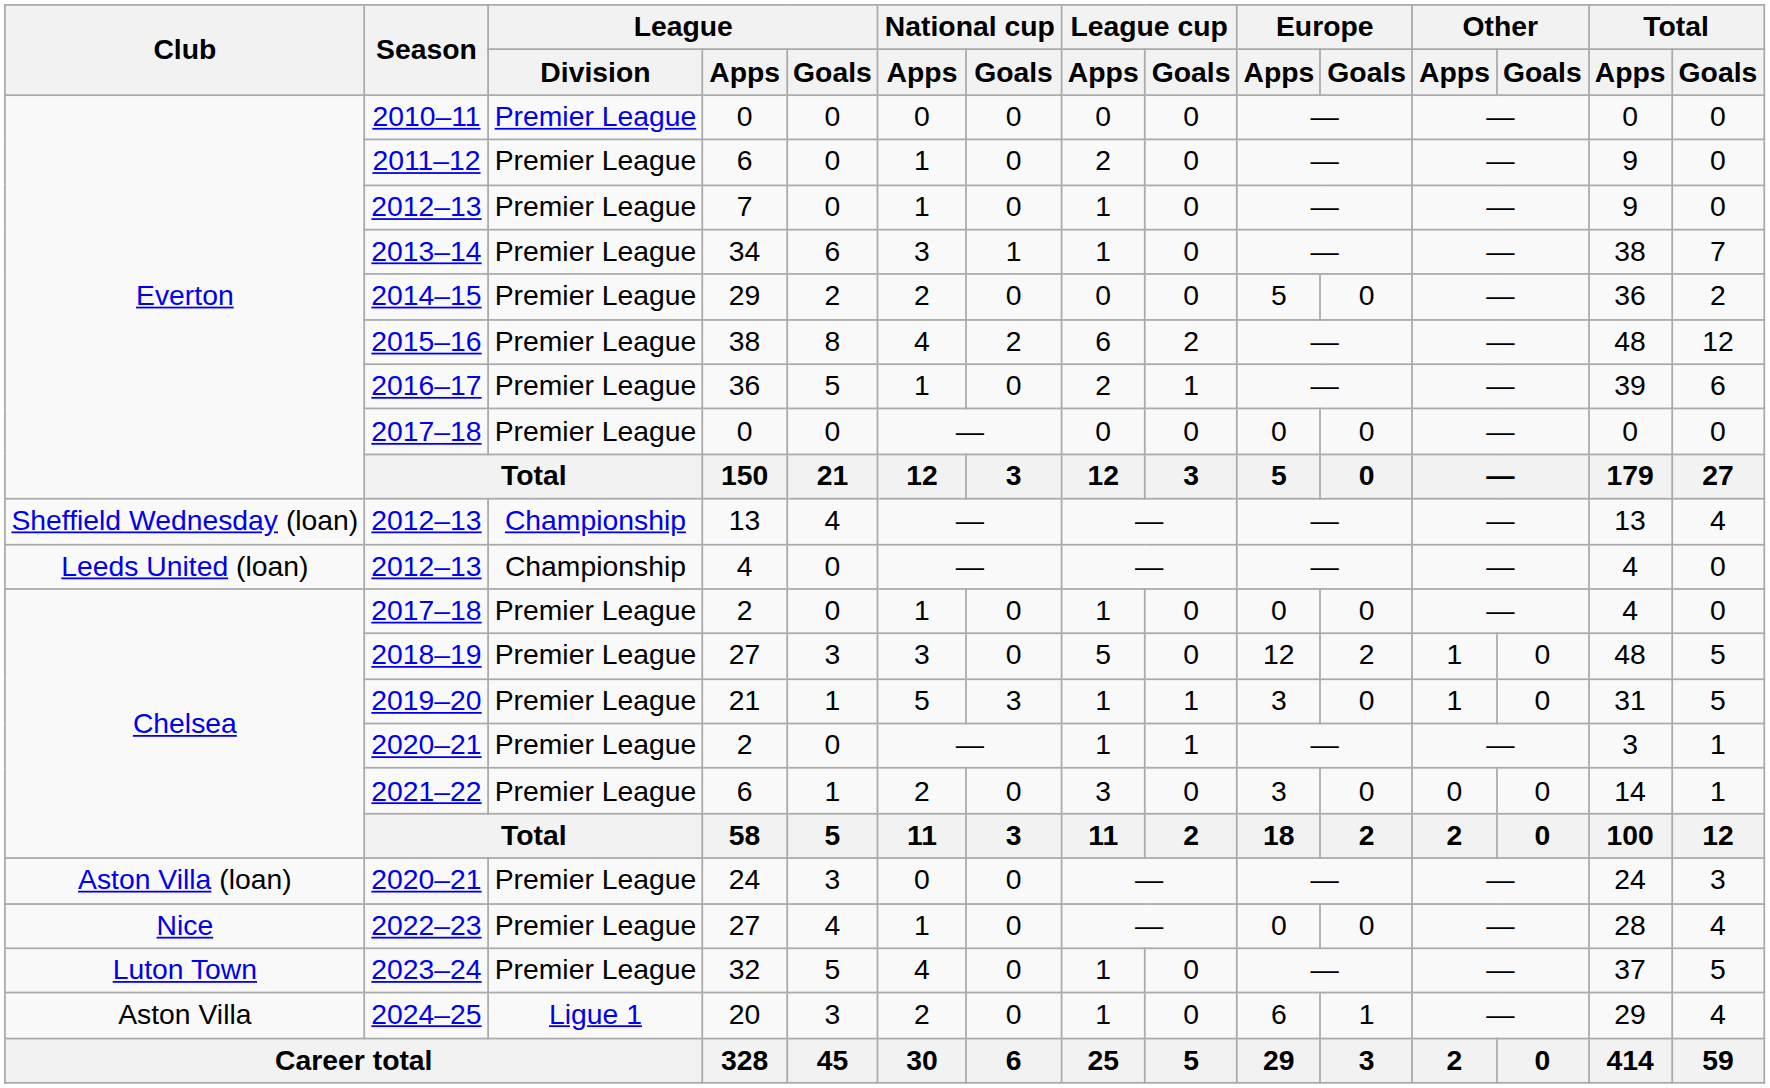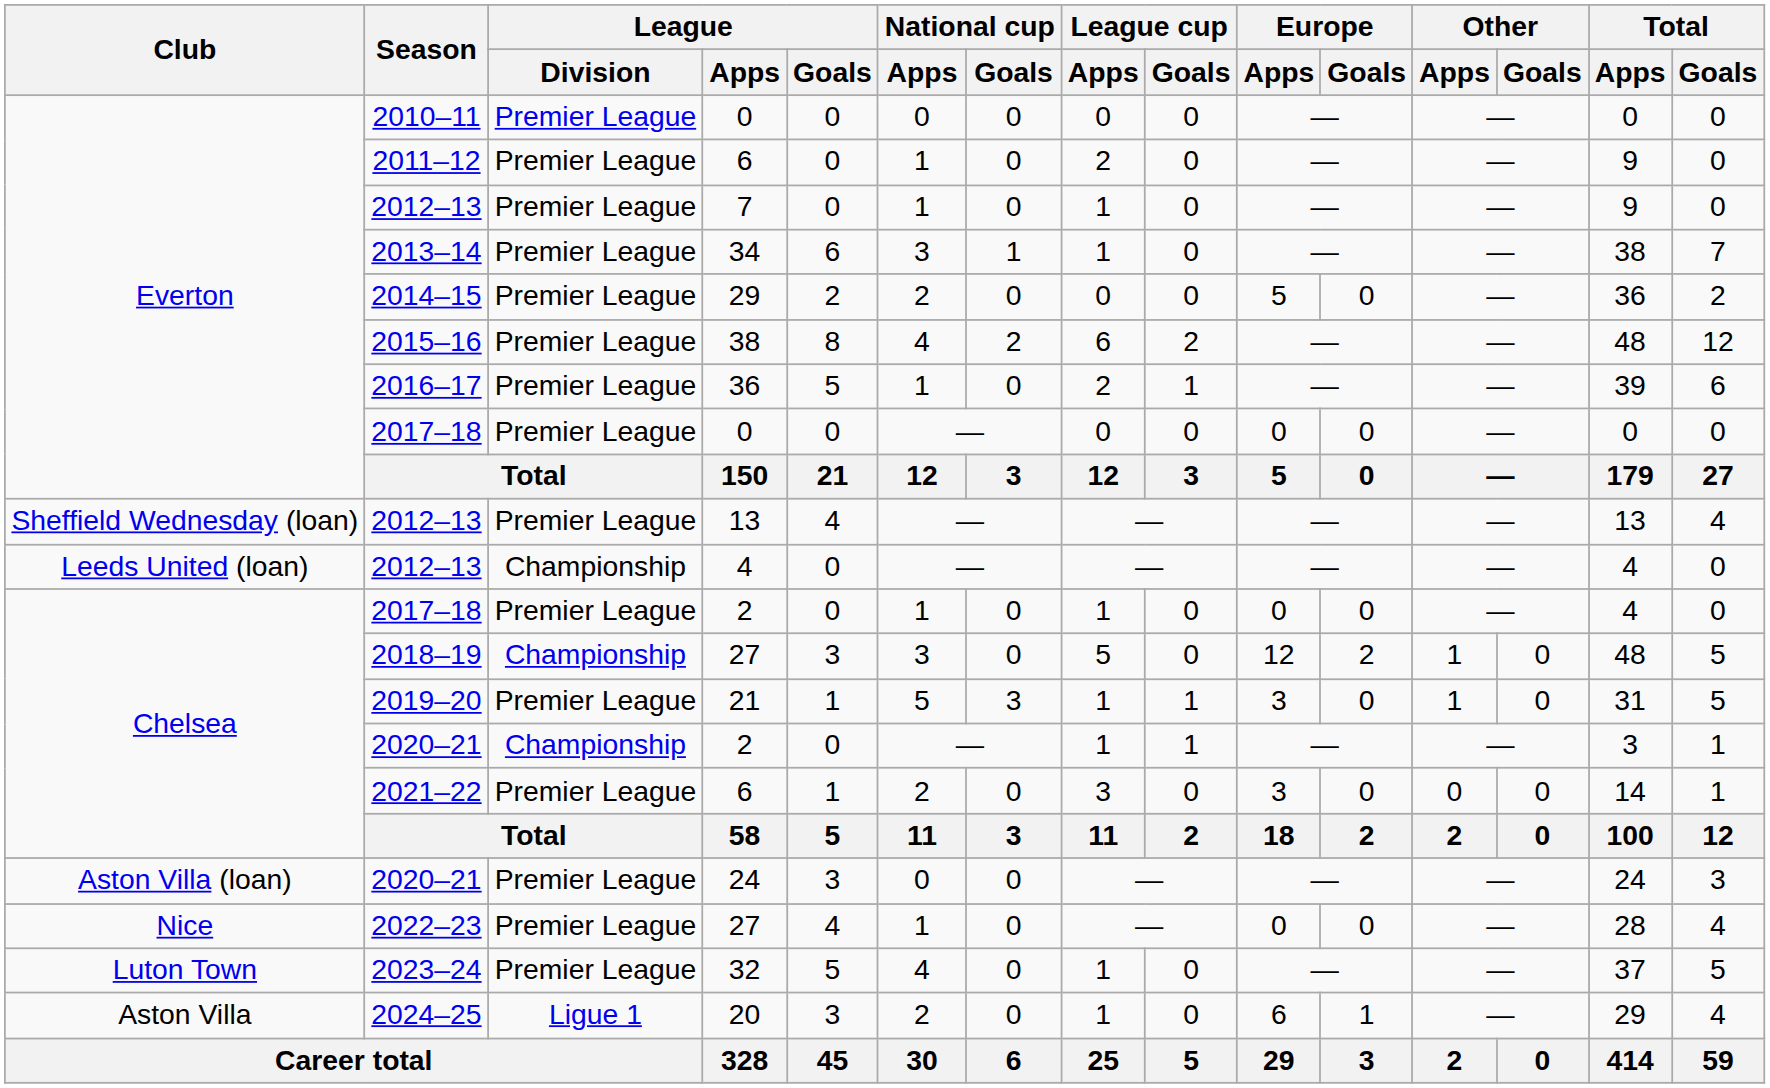2012–13 / 13 | League / Division: Championship -> Premier League
2018–19 | League / Division: Premier League -> Championship
2020–21 / 2 | League / Division: Premier League -> Championship
